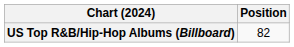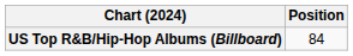US Top R&B/Hip-Hop Albums (Billboard) | Position: 82 -> 84
